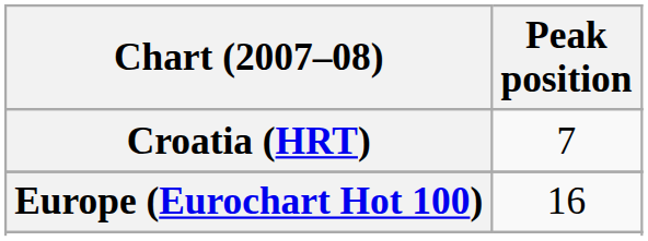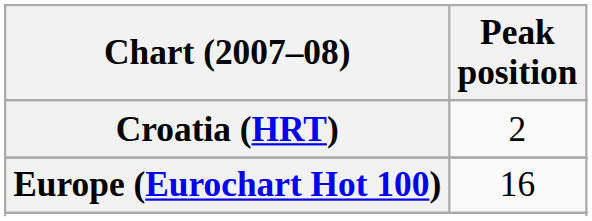Croatia (HRT) | Peak position: 7 -> 2
